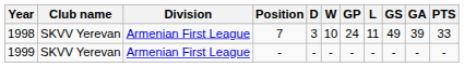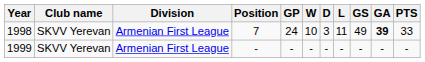columns swapped: GP <-> D
1998 | GA: normal -> bold
